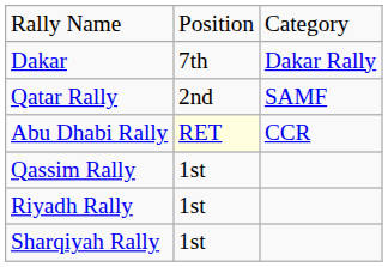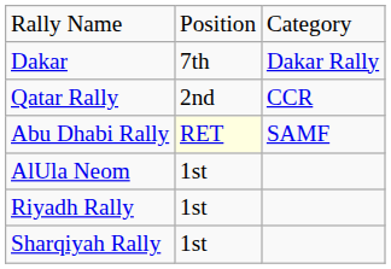Qatar Rally | column 3: SAMF -> CCR
Abu Dhabi Rally | column 3: CCR -> SAMF
- row: Qassim Rally | 1st
+ row: AlUla Neom | 1st
